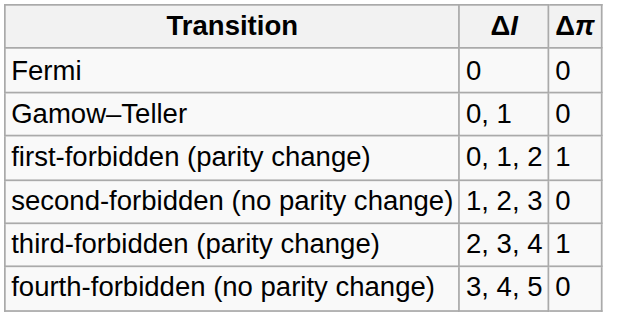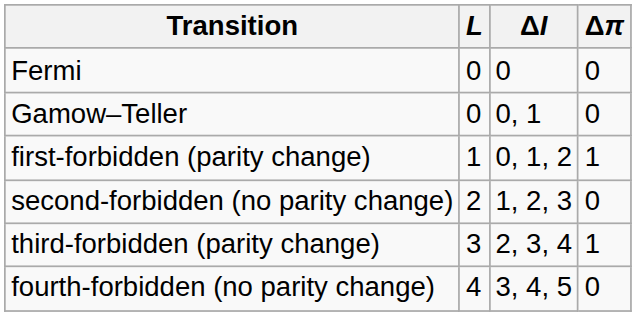+ column: L | 0 | 0 | 1 | 2 | 3 | 4
